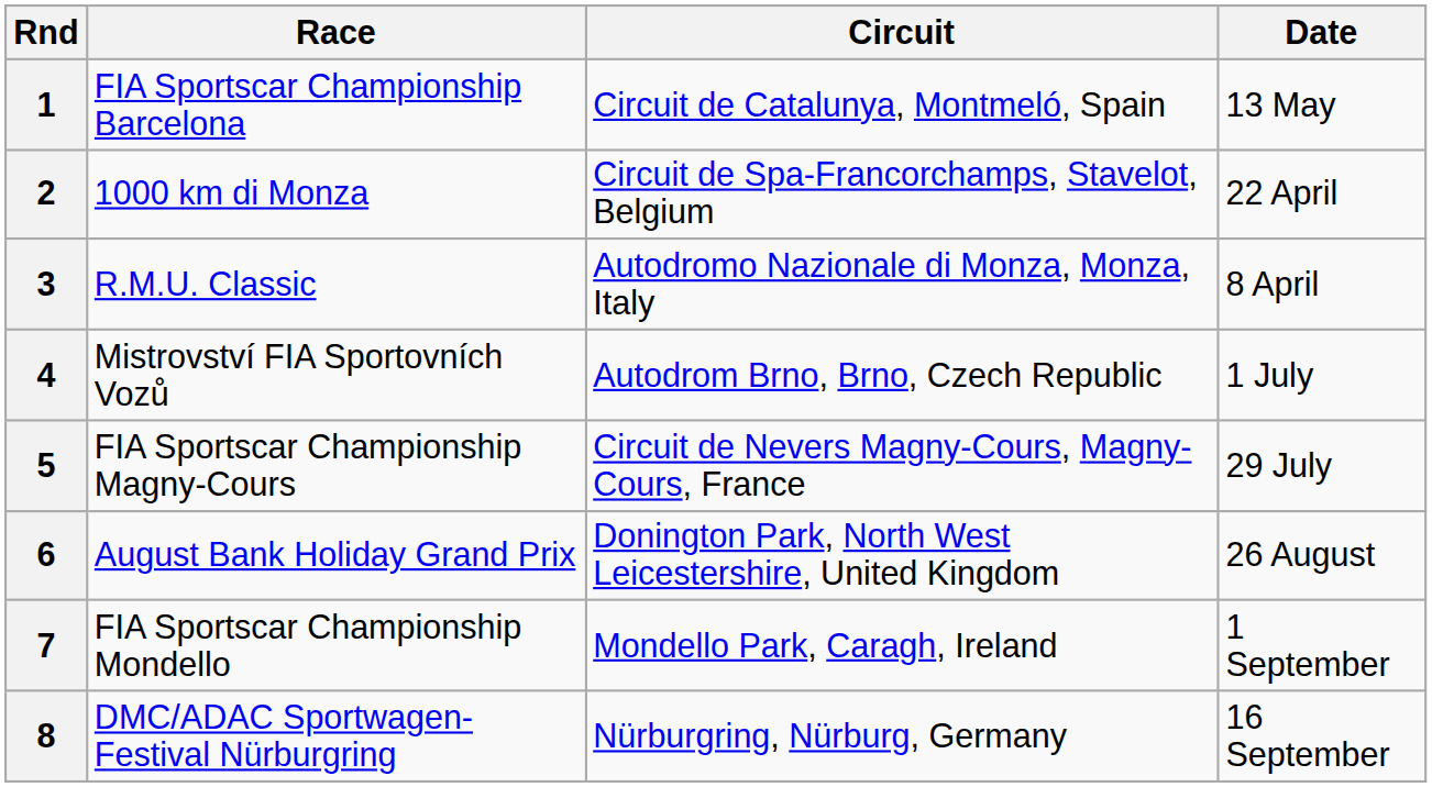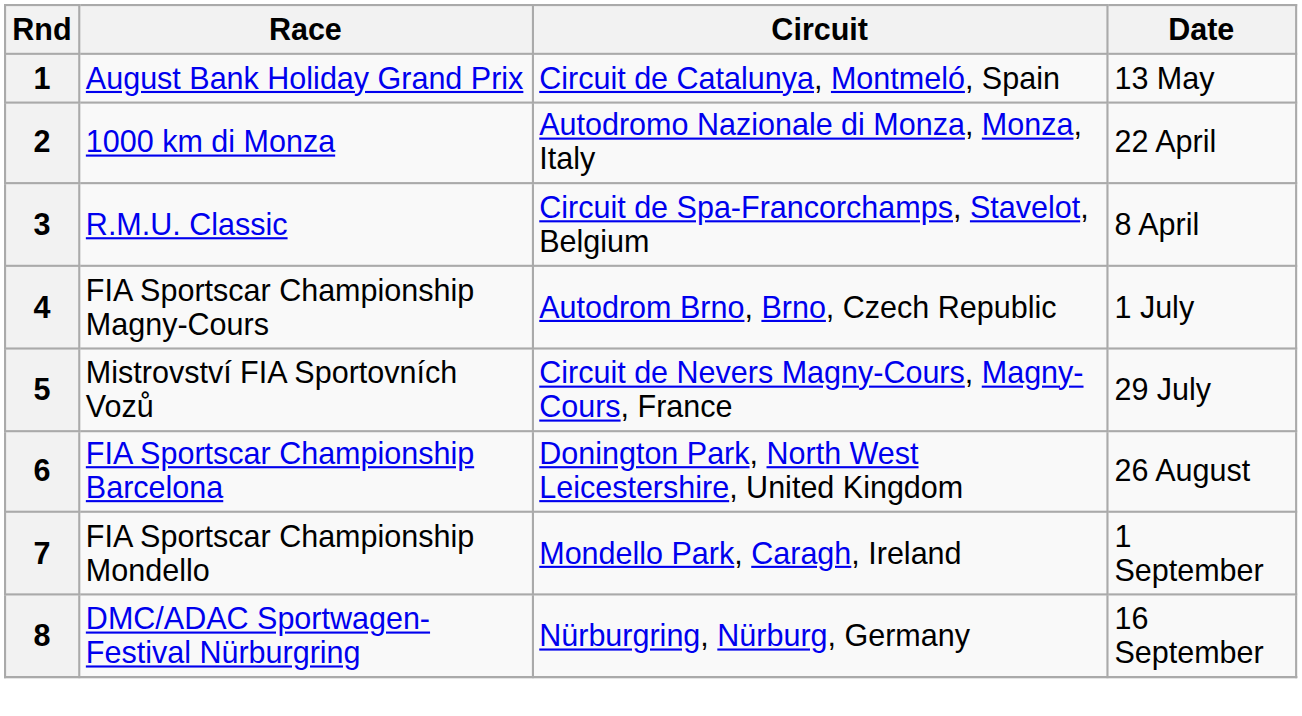1 | Race: FIA Sportscar Championship Barcelona -> August Bank Holiday Grand Prix
2 | Circuit: Circuit de Spa-Francorchamps, Stavelot, Belgium -> Autodromo Nazionale di Monza, Monza, Italy
3 | Circuit: Autodromo Nazionale di Monza, Monza, Italy -> Circuit de Spa-Francorchamps, Stavelot, Belgium
4 | Race: Mistrovství FIA Sportovních Vozů -> FIA Sportscar Championship Magny-Cours
5 | Race: FIA Sportscar Championship Magny-Cours -> Mistrovství FIA Sportovních Vozů
6 | Race: August Bank Holiday Grand Prix -> FIA Sportscar Championship Barcelona
